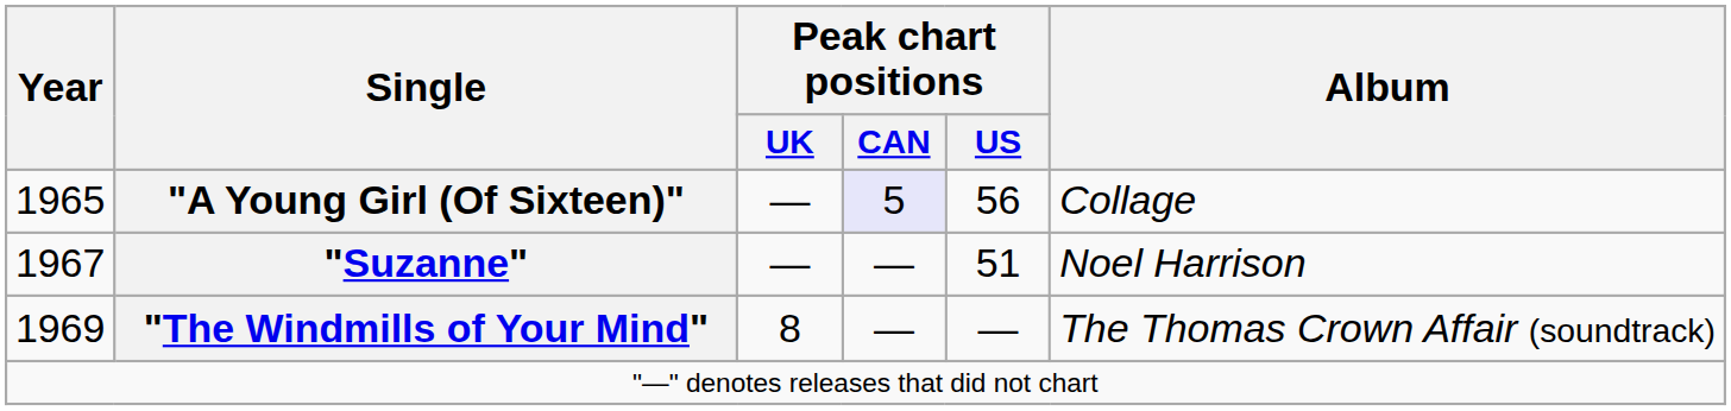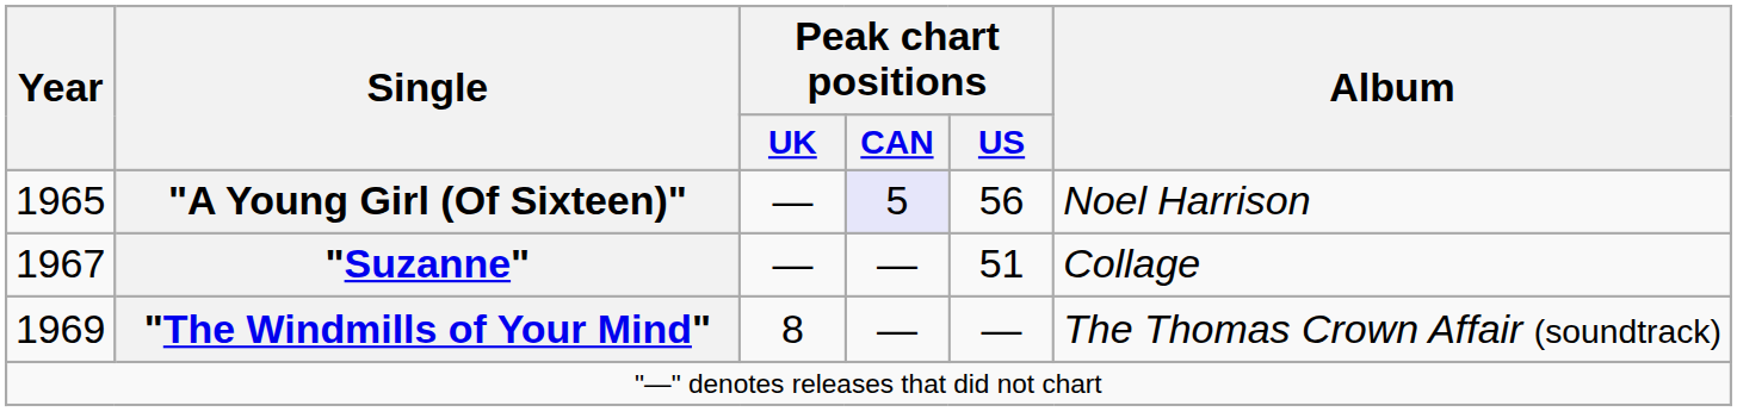"A Young Girl (Of Sixteen)" | Album: Collage -> Noel Harrison
"Suzanne" | Album: Noel Harrison -> Collage
